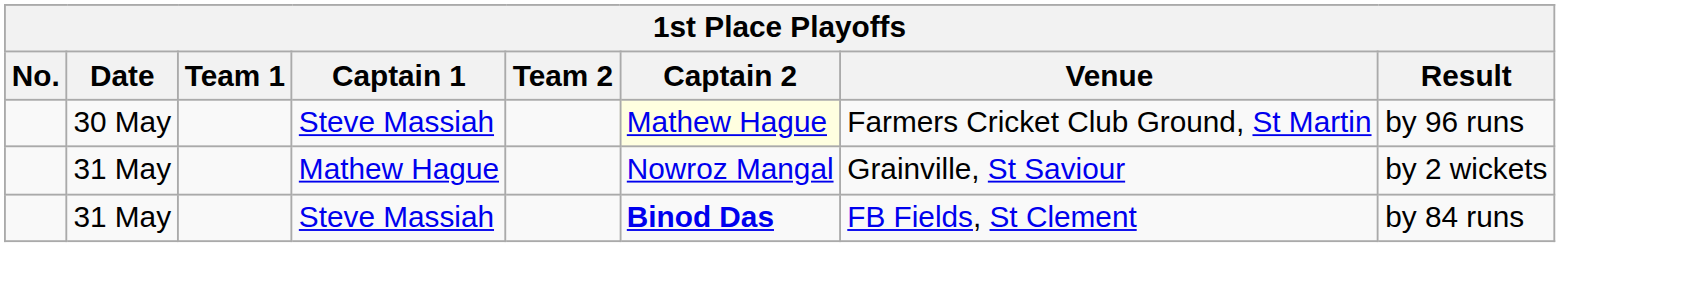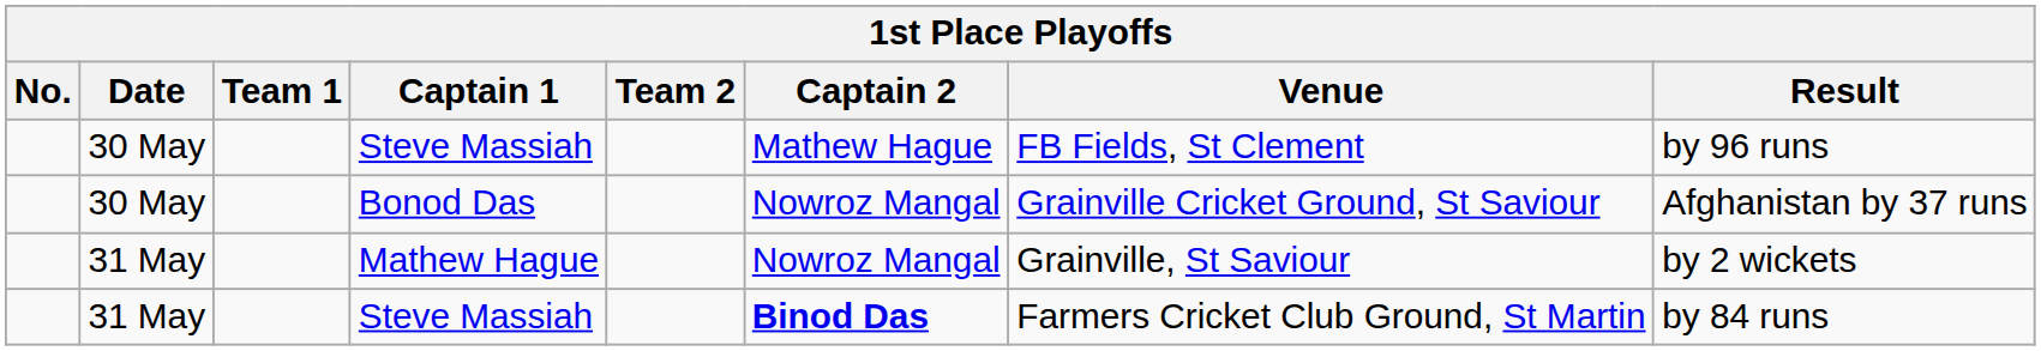30 May / Steve Massiah | Captain 2: lightyellow background -> no background
30 May / Steve Massiah | Venue: Farmers Cricket Club Ground, St Martin -> FB Fields, St Clement
+ row: 30 May | Bonod Das | Nowroz Mangal | Grainville Cricket Ground, St Saviour | Afghanistan by 37 runs
31 May / Steve Massiah | Venue: FB Fields, St Clement -> Farmers Cricket Club Ground, St Martin
